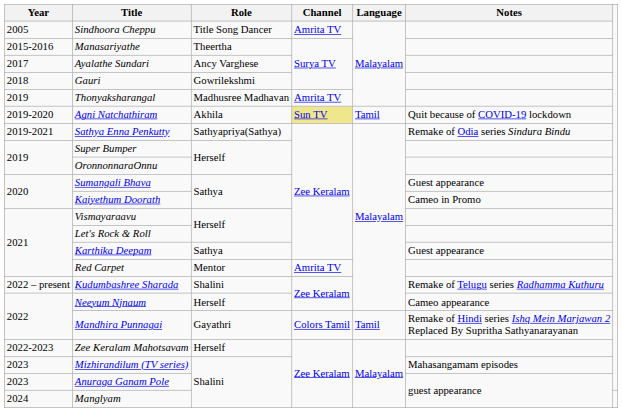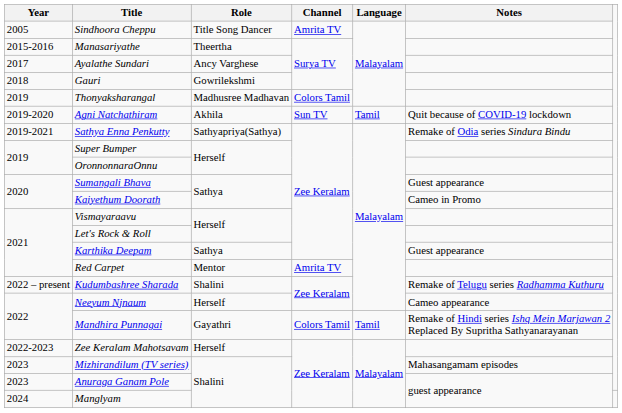Thonyaksharangal | Channel: Amrita TV -> Colors Tamil
Agni Natchathiram | Channel: khaki background -> no background
